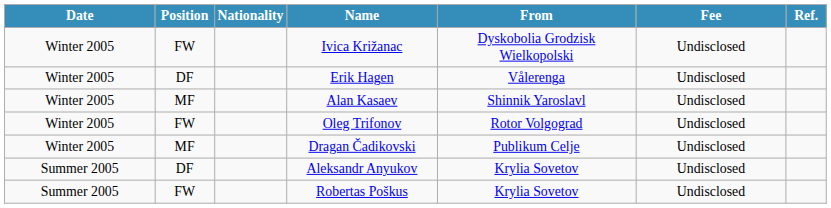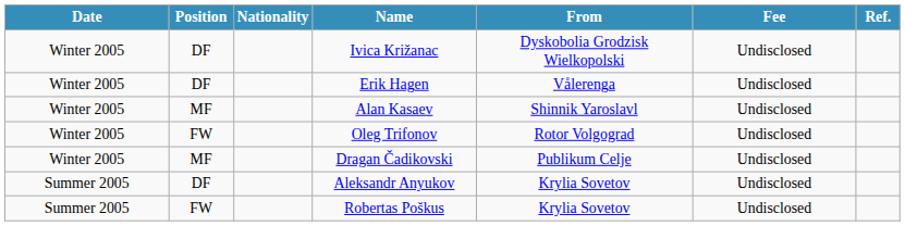Ivica Križanac | Position: FW -> DF
